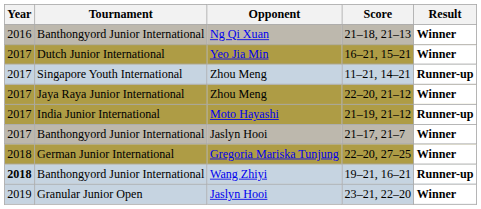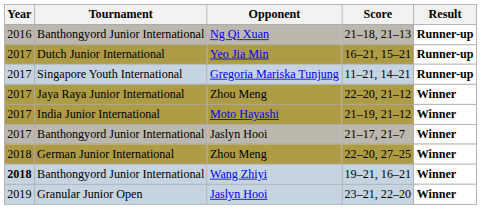21–18, 21–13 | Result: Winner -> Runner-up
16–21, 15–21 | Result: Winner -> Runner-up
11–21, 14–21 | Opponent: Zhou Meng -> Gregoria Mariska Tunjung
21–19, 21–12 | Result: Runner-up -> Winner
22–20, 27–25 | Opponent: Gregoria Mariska Tunjung -> Zhou Meng
19–21, 16–21 | Result: Runner-up -> Winner
